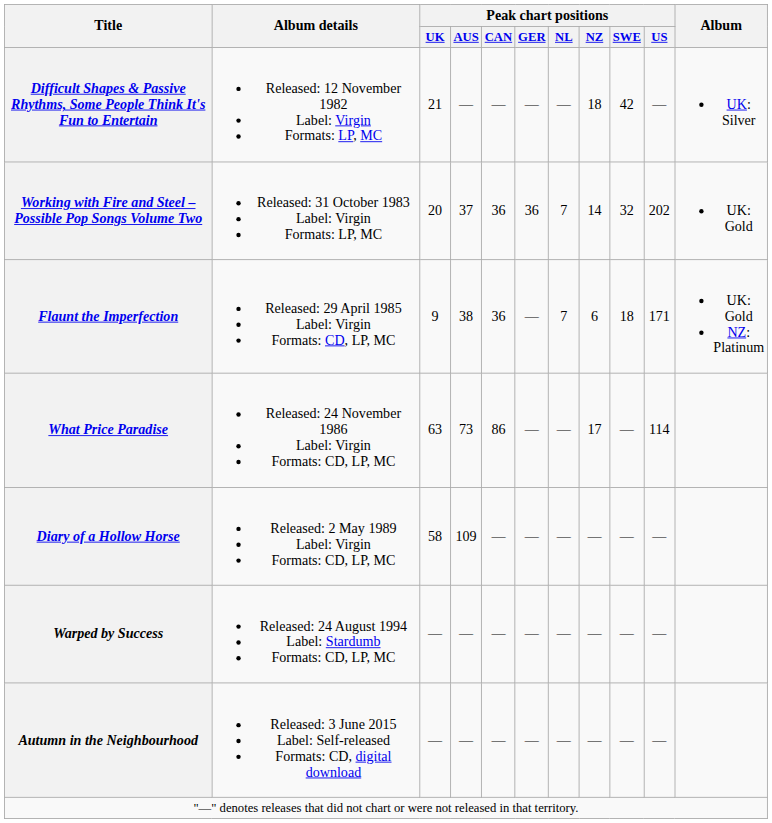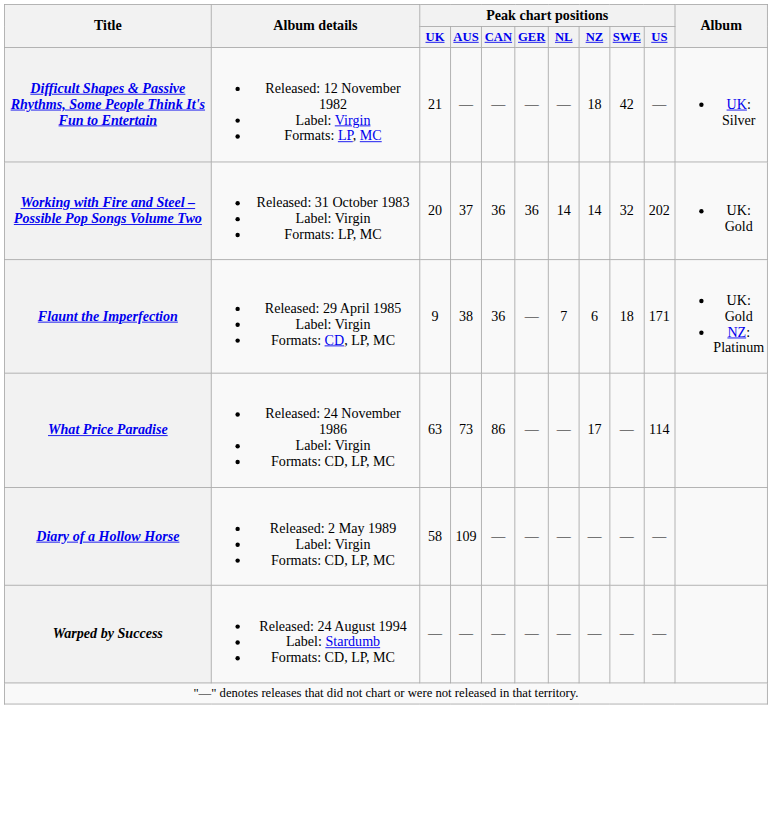Working with Fire and Steel – Possible Pop Songs Volume Two | Peak chart positions / NL: 7 -> 14
- row: Autumn in the Neighbourhood | Released: 3 June 2015 Label: Self-released Formats: CD, digital download | — | — | — | — | — | — | — | —
